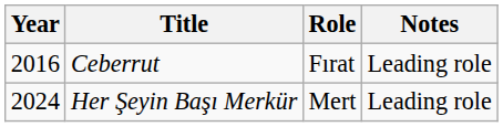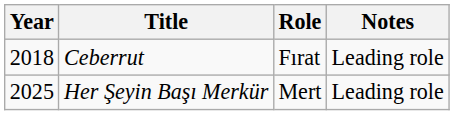Ceberrut | Year: 2016 -> 2018
Her Şeyin Başı Merkür | Year: 2024 -> 2025
